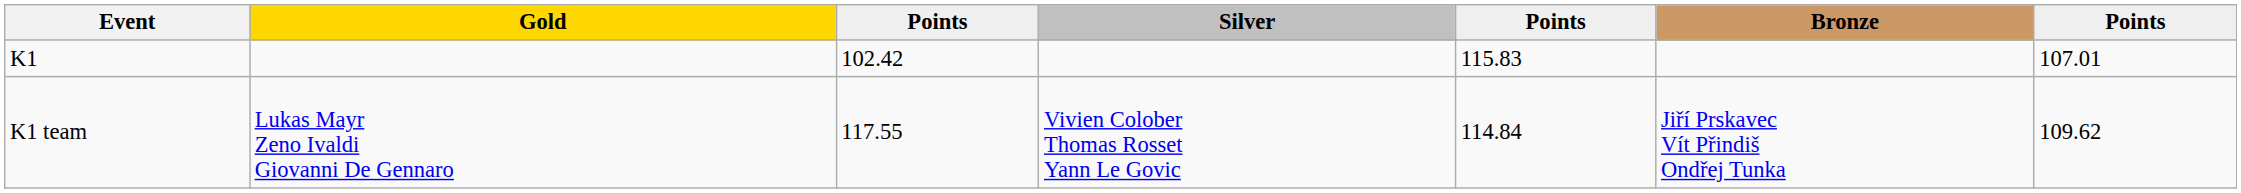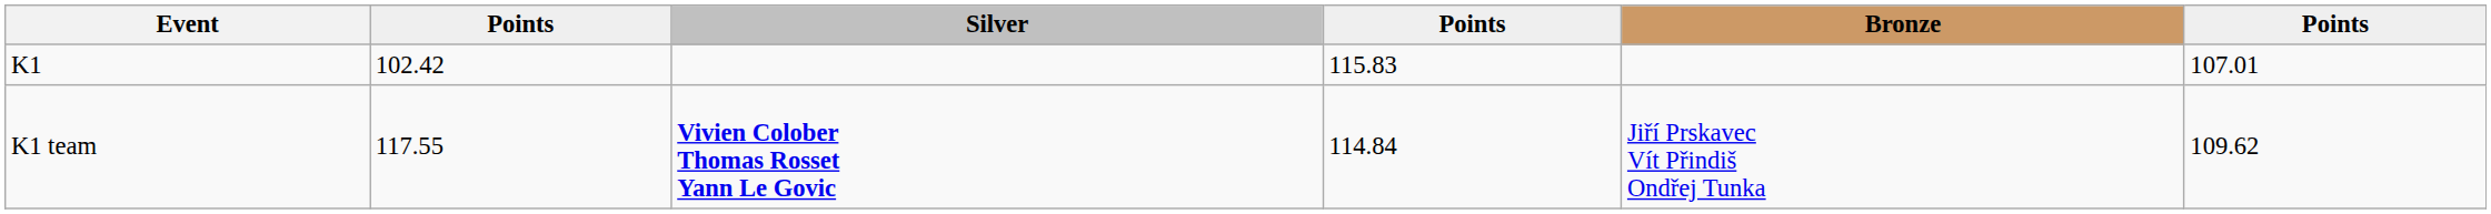- column: Gold | Lukas Mayr Zeno Ivaldi Giovanni De Gennaro
K1 team | Silver: normal -> bold
